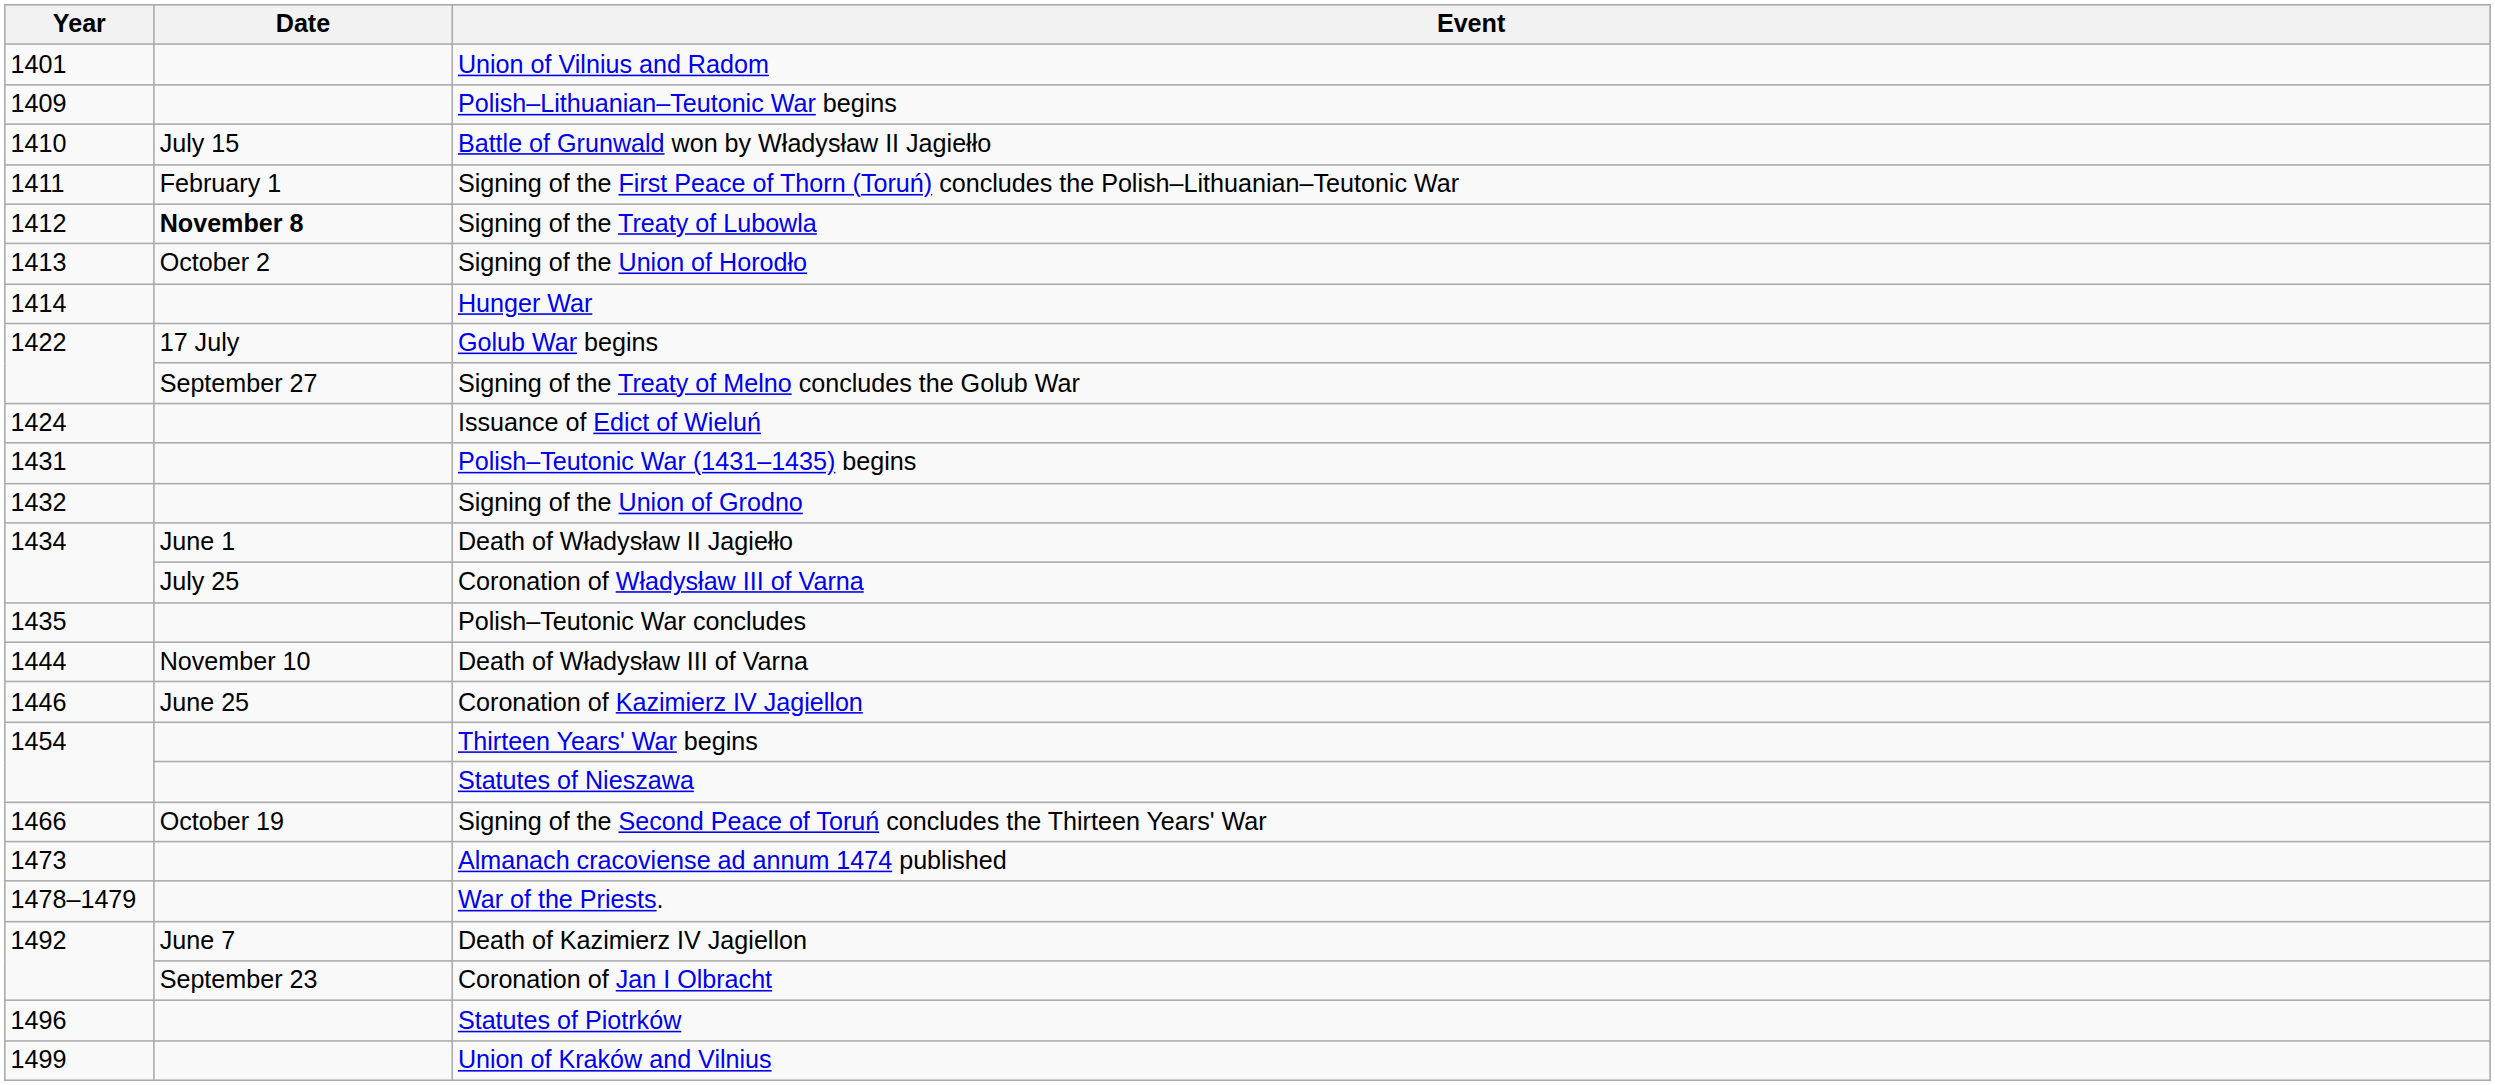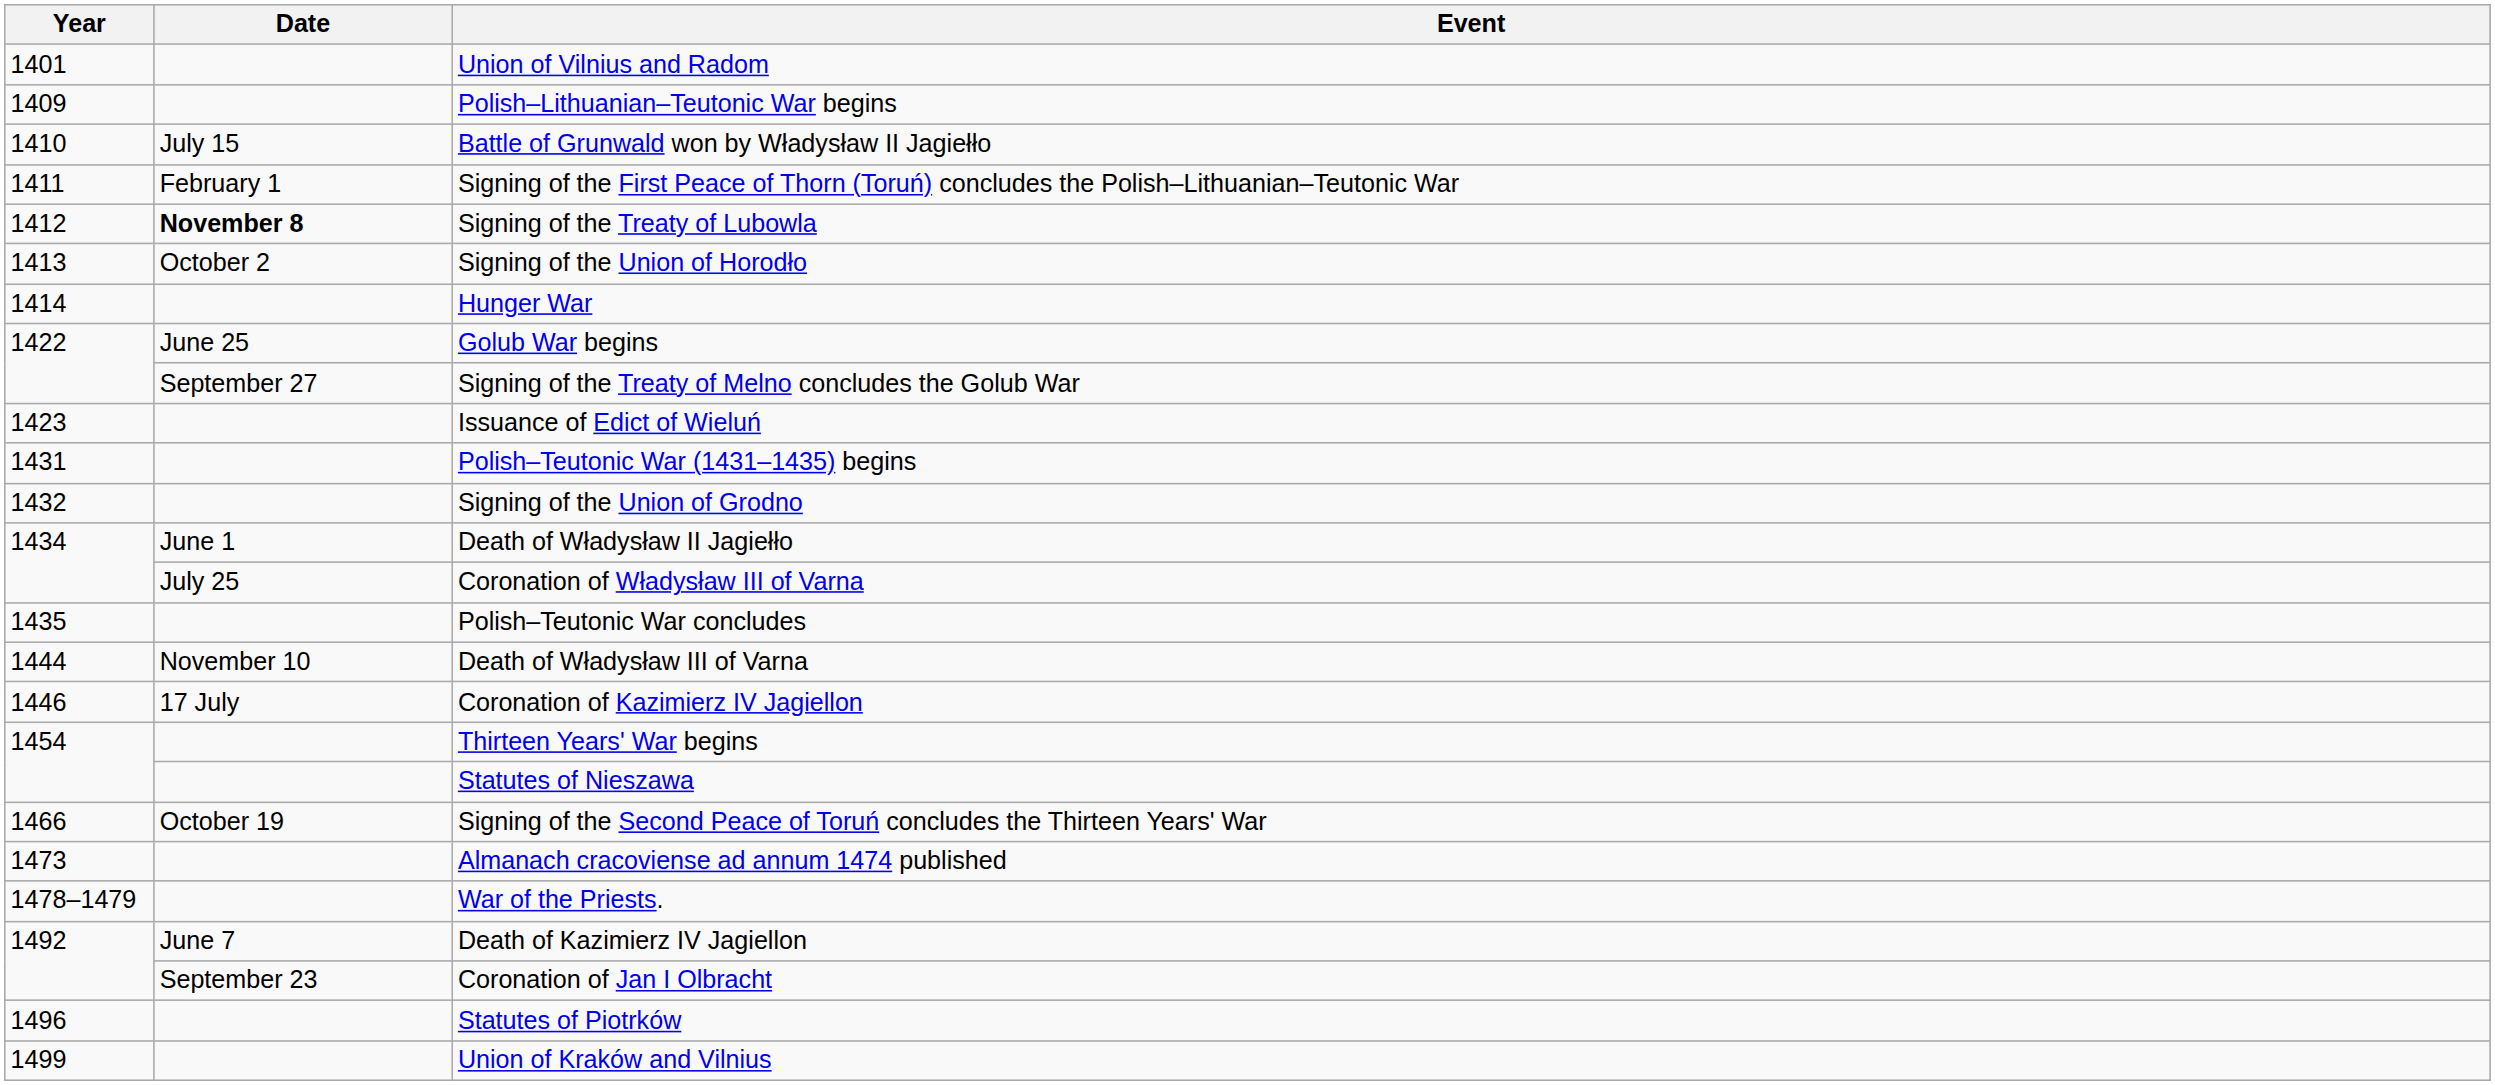Golub War begins | Date: 17 July -> June 25
Issuance of Edict of Wieluń | Year: 1424 -> 1423
Coronation of Kazimierz IV Jagiellon | Date: June 25 -> 17 July
